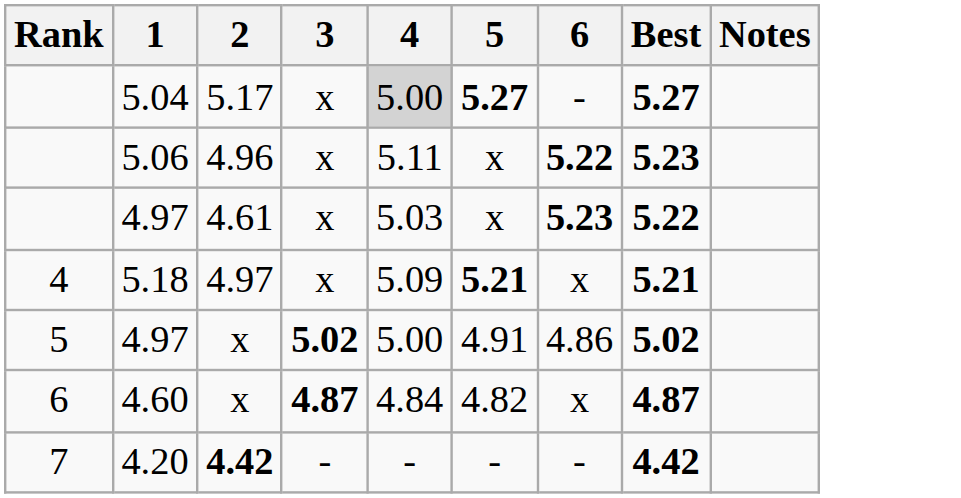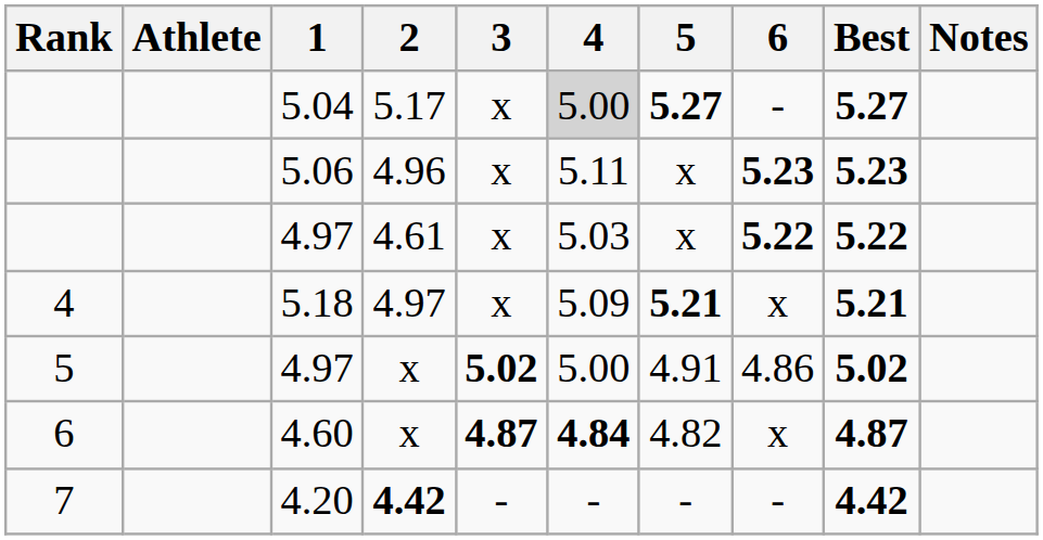+ column: Athlete
5.06 | 6: 5.22 -> 5.23
4.97 / 4.61 | 6: 5.23 -> 5.22
4.60 | 4: normal -> bold
